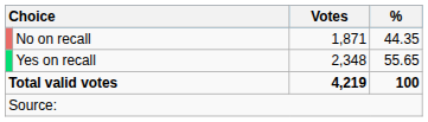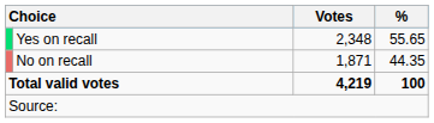rows swapped: Yes on recall <-> No on recall
